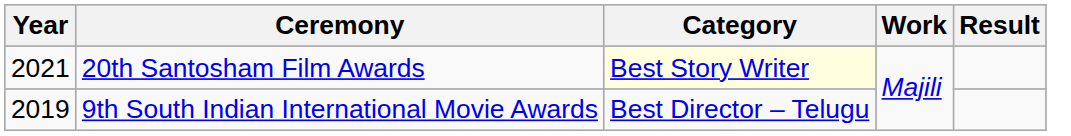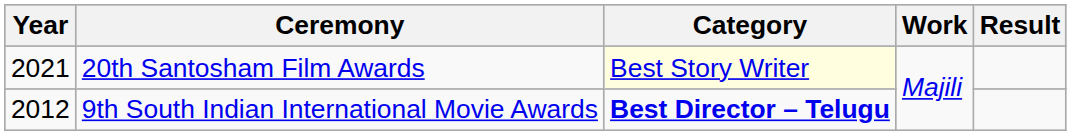9th South Indian International Movie Awards | Year: 2019 -> 2012
9th South Indian International Movie Awards | Category: normal -> bold
